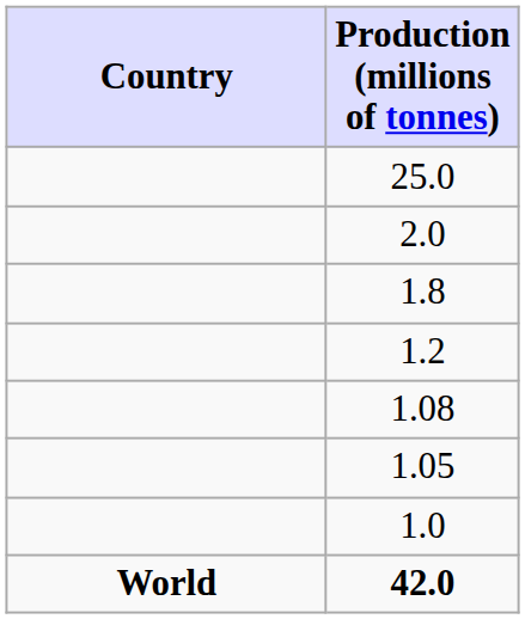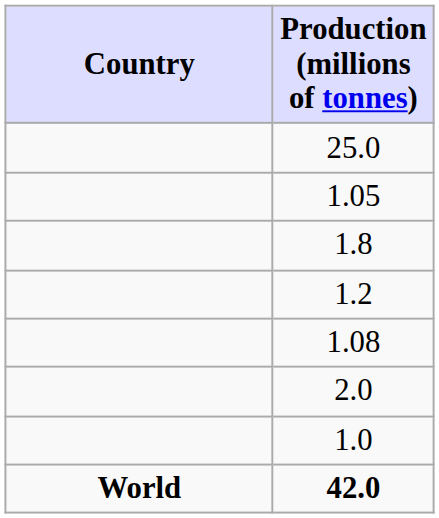rows swapped: 2.0 <-> 1.05
